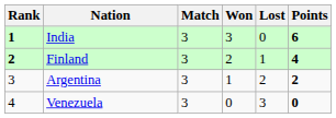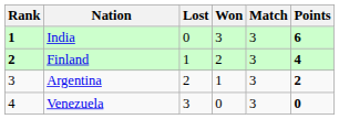columns swapped: Match <-> Lost
